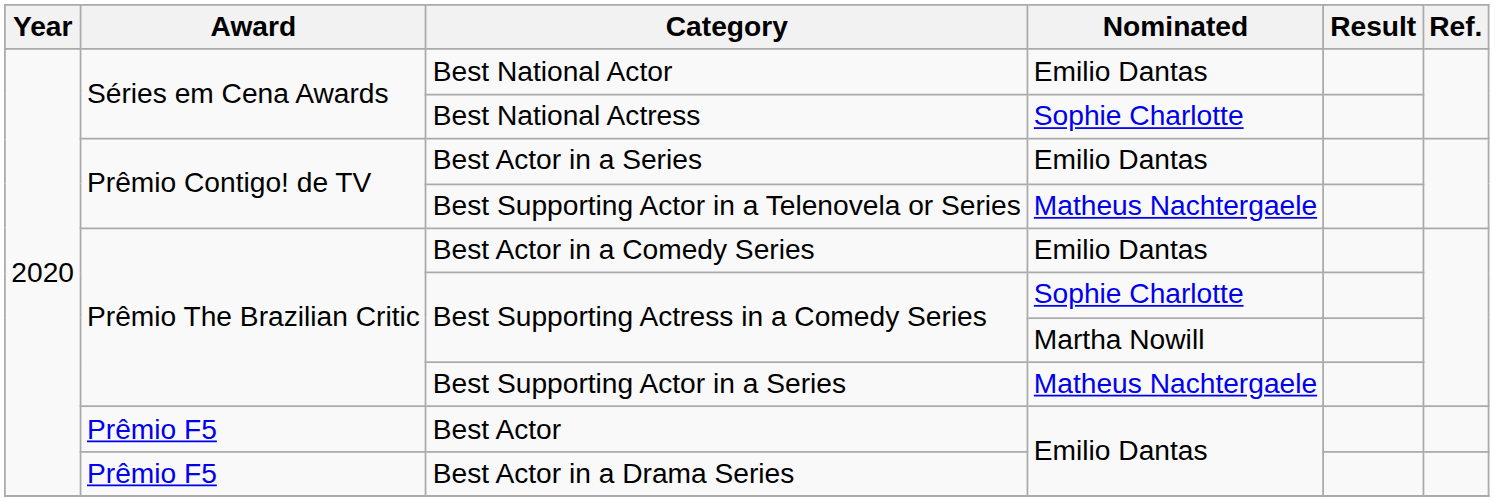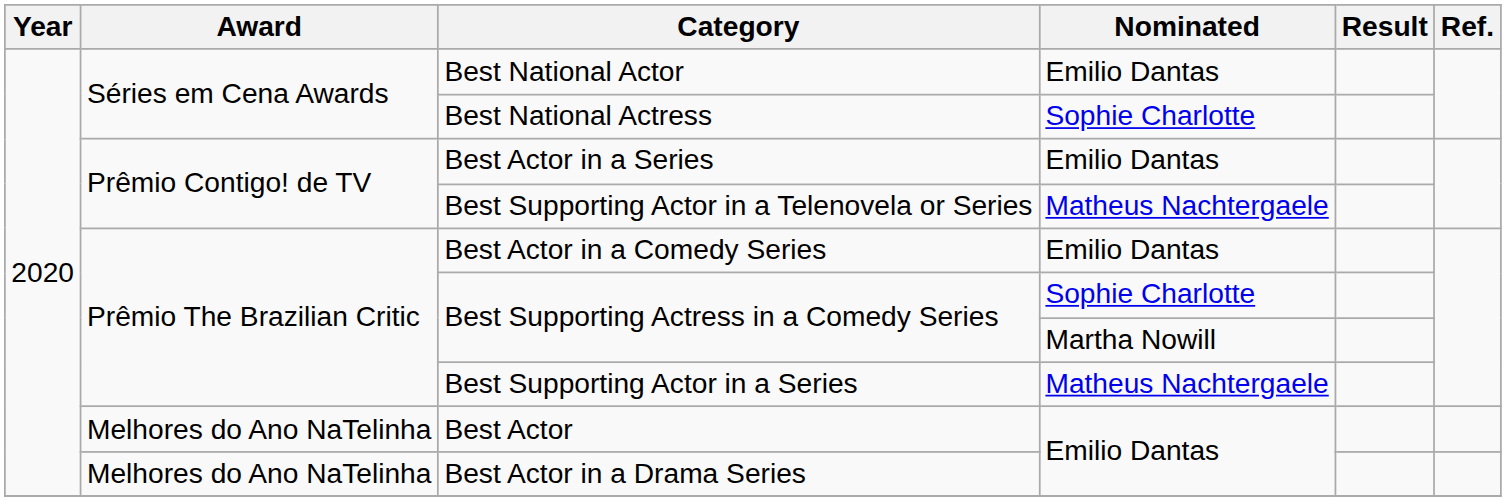Best Actor | Award: Prêmio F5 -> Melhores do Ano NaTelinha
Best Actor in a Drama Series | Award: Prêmio F5 -> Melhores do Ano NaTelinha
